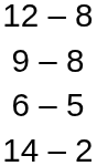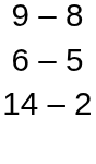- row: 12 – 8
